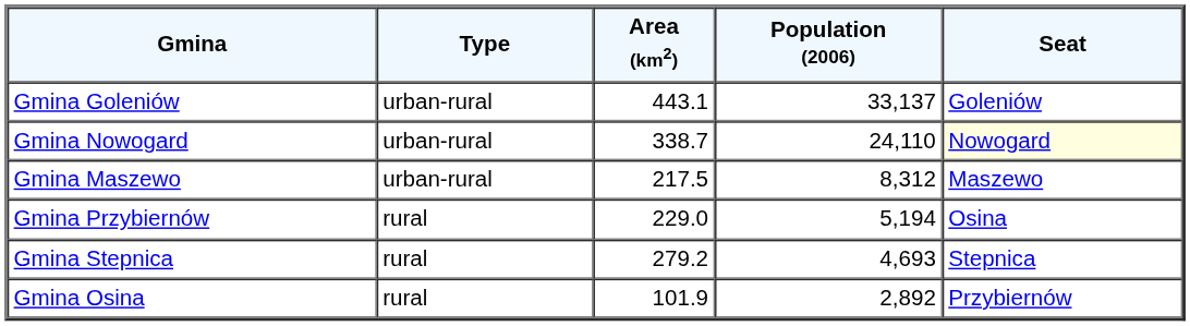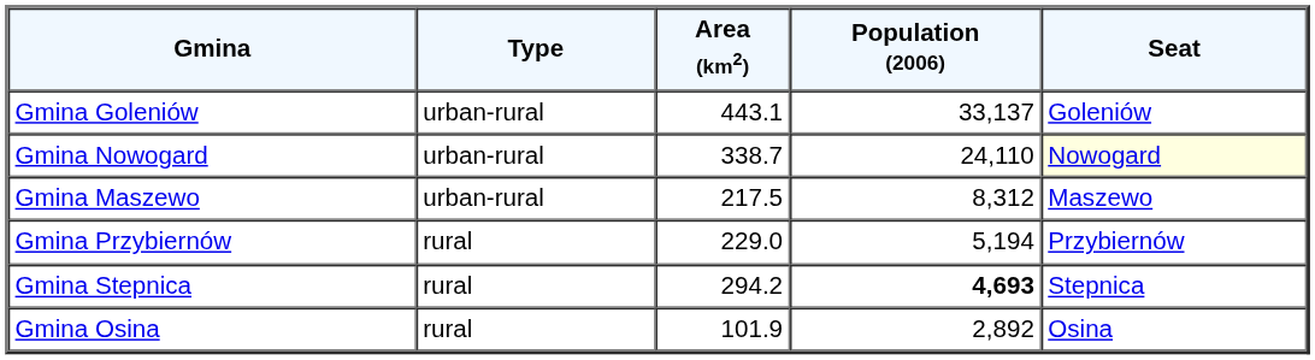Gmina Przybiernów | Seat: Osina -> Przybiernów
Gmina Stepnica | Area (km2): 279.2 -> 294.2
Gmina Stepnica | Population (2006): normal -> bold
Gmina Osina | Seat: Przybiernów -> Osina
